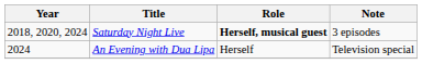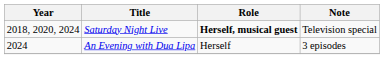Saturday Night Live | Note: 3 episodes -> Television special
An Evening with Dua Lipa | Note: Television special -> 3 episodes
